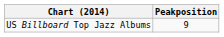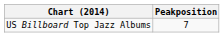US Billboard Top Jazz Albums | Peakposition: 9 -> 7
